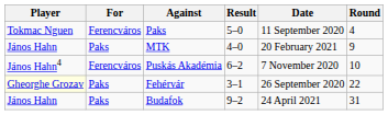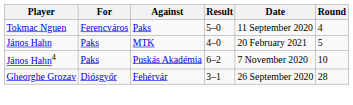MTK | Round: 9 -> 5
Puskás Akadémia | For: Ferencváros -> Paks
Fehérvár | Player: lightyellow background -> no background
Fehérvár | For: Paks -> Diósgyőr
Fehérvár | Round: 22 -> 28
- row: János Hahn | Paks | Budafok | 9–2 | 24 April 2021 | 31
